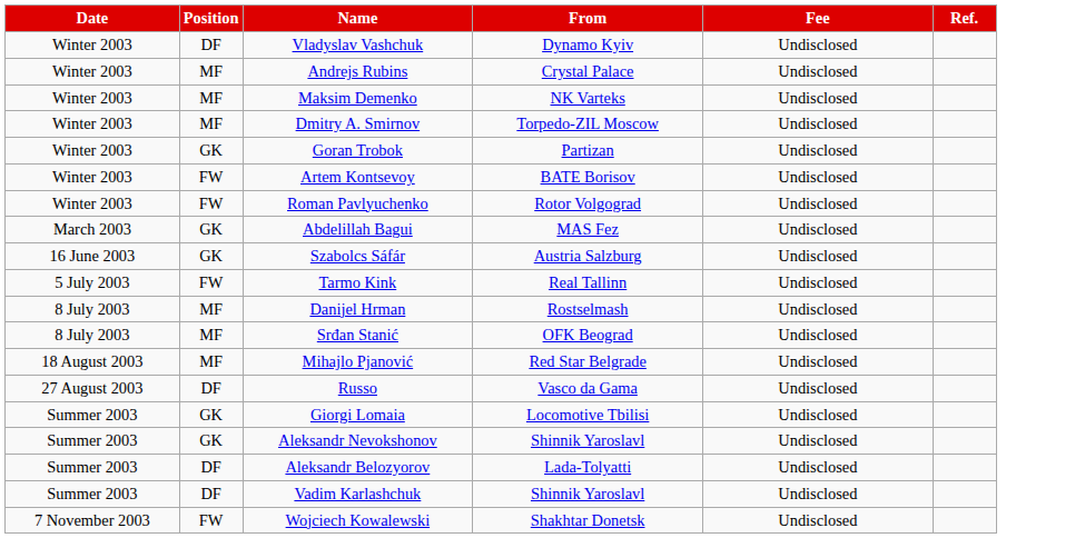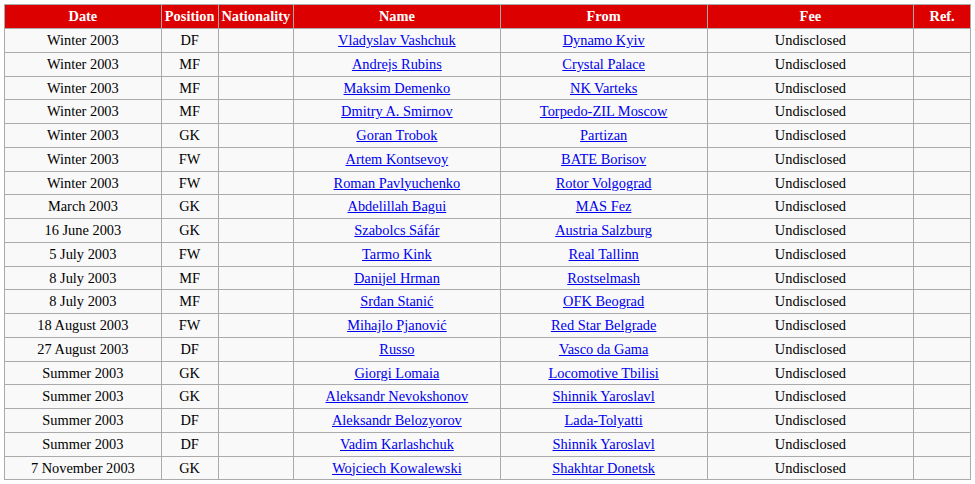+ column: Nationality
Mihajlo Pjanović | Position: MF -> FW
Wojciech Kowalewski | Position: FW -> GK
